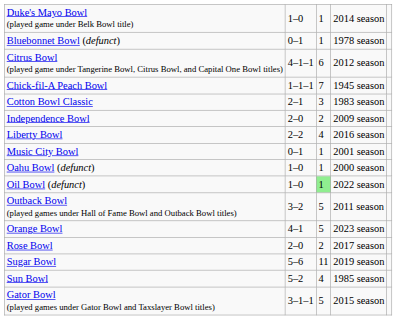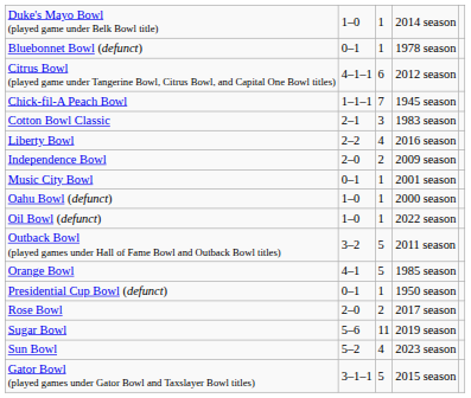rows swapped: Independence Bowl <-> Liberty Bowl
Oil Bowl (defunct) | column 3: lightgreen background -> no background
Orange Bowl | column 4: 2023 season -> 1985 season
+ row: Presidential Cup Bowl (defunct) | 0–1 | 1 | 1950 season
Sun Bowl | column 4: 1985 season -> 2023 season
